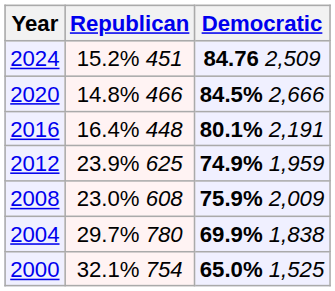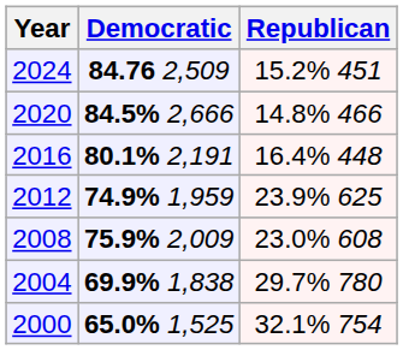columns swapped: Republican <-> Democratic
